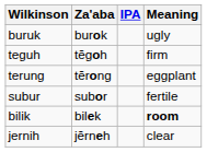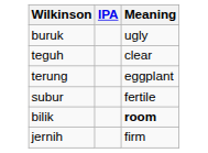- column: Za'aba | burok | tĕgoh | tĕrong | subor | bilek | jĕrneh
teguh | Meaning: firm -> clear
jernih | Meaning: clear -> firm
